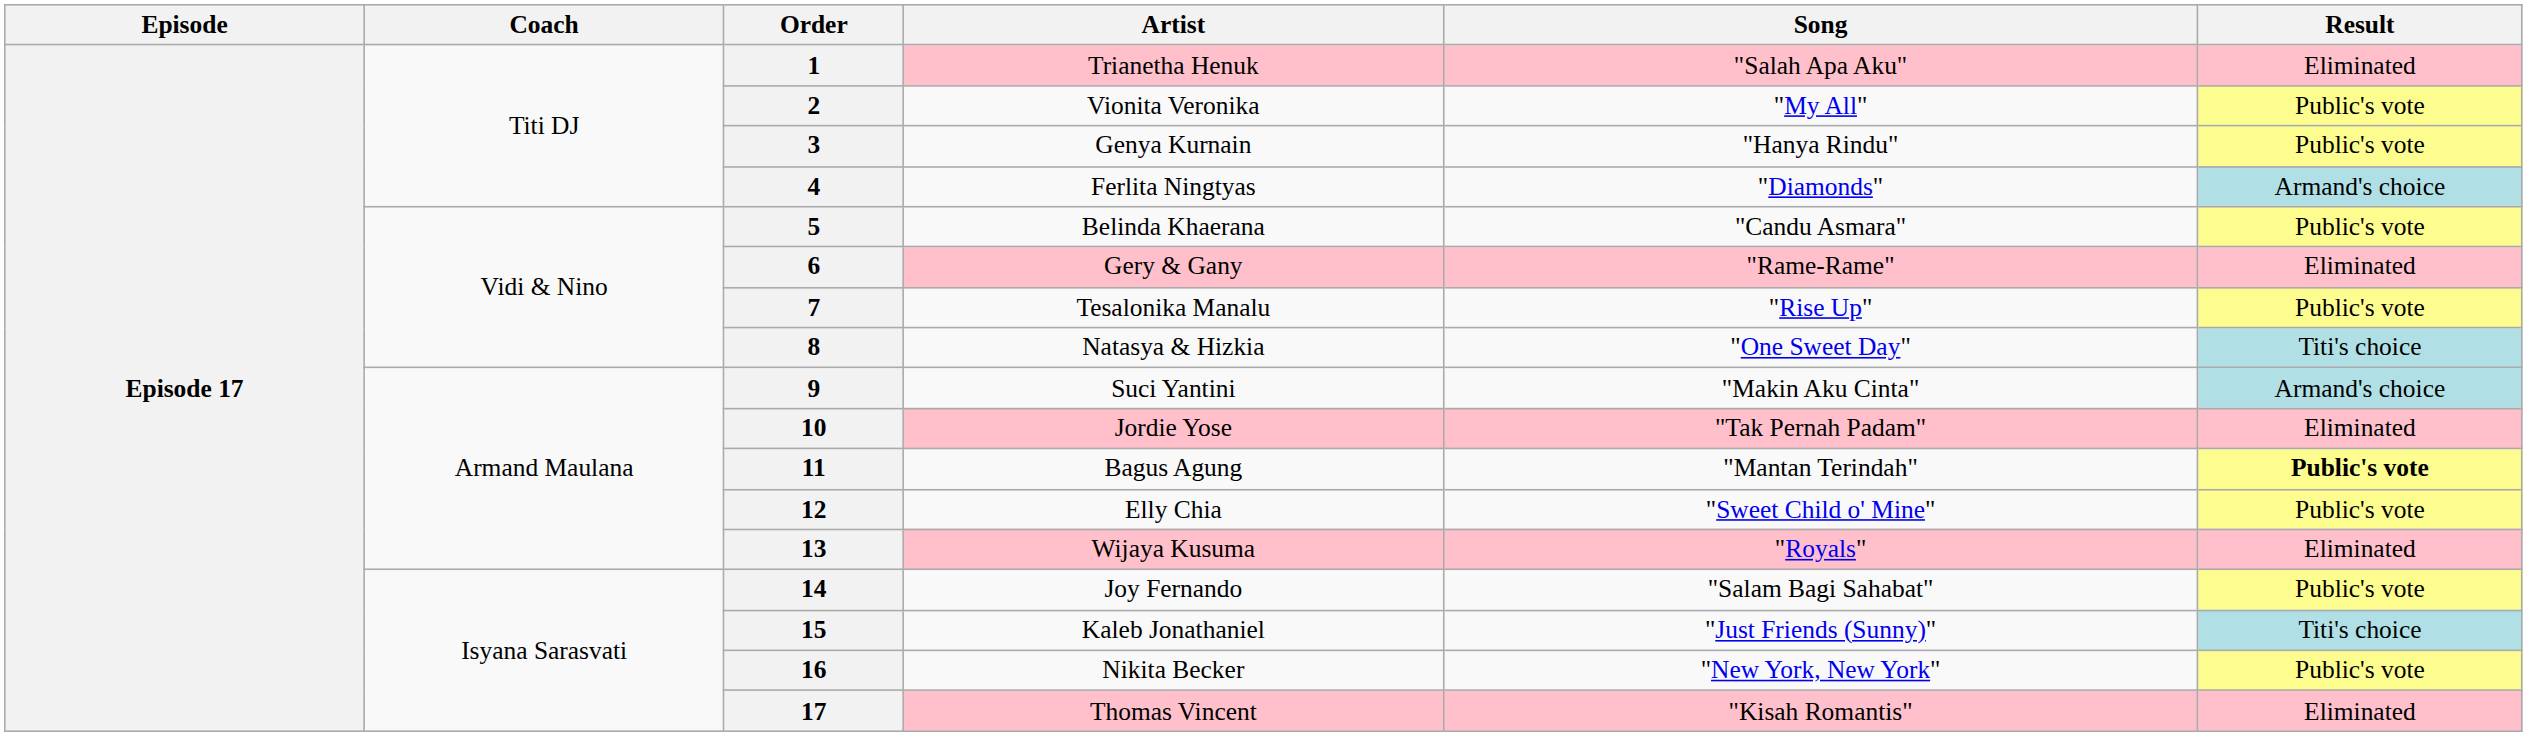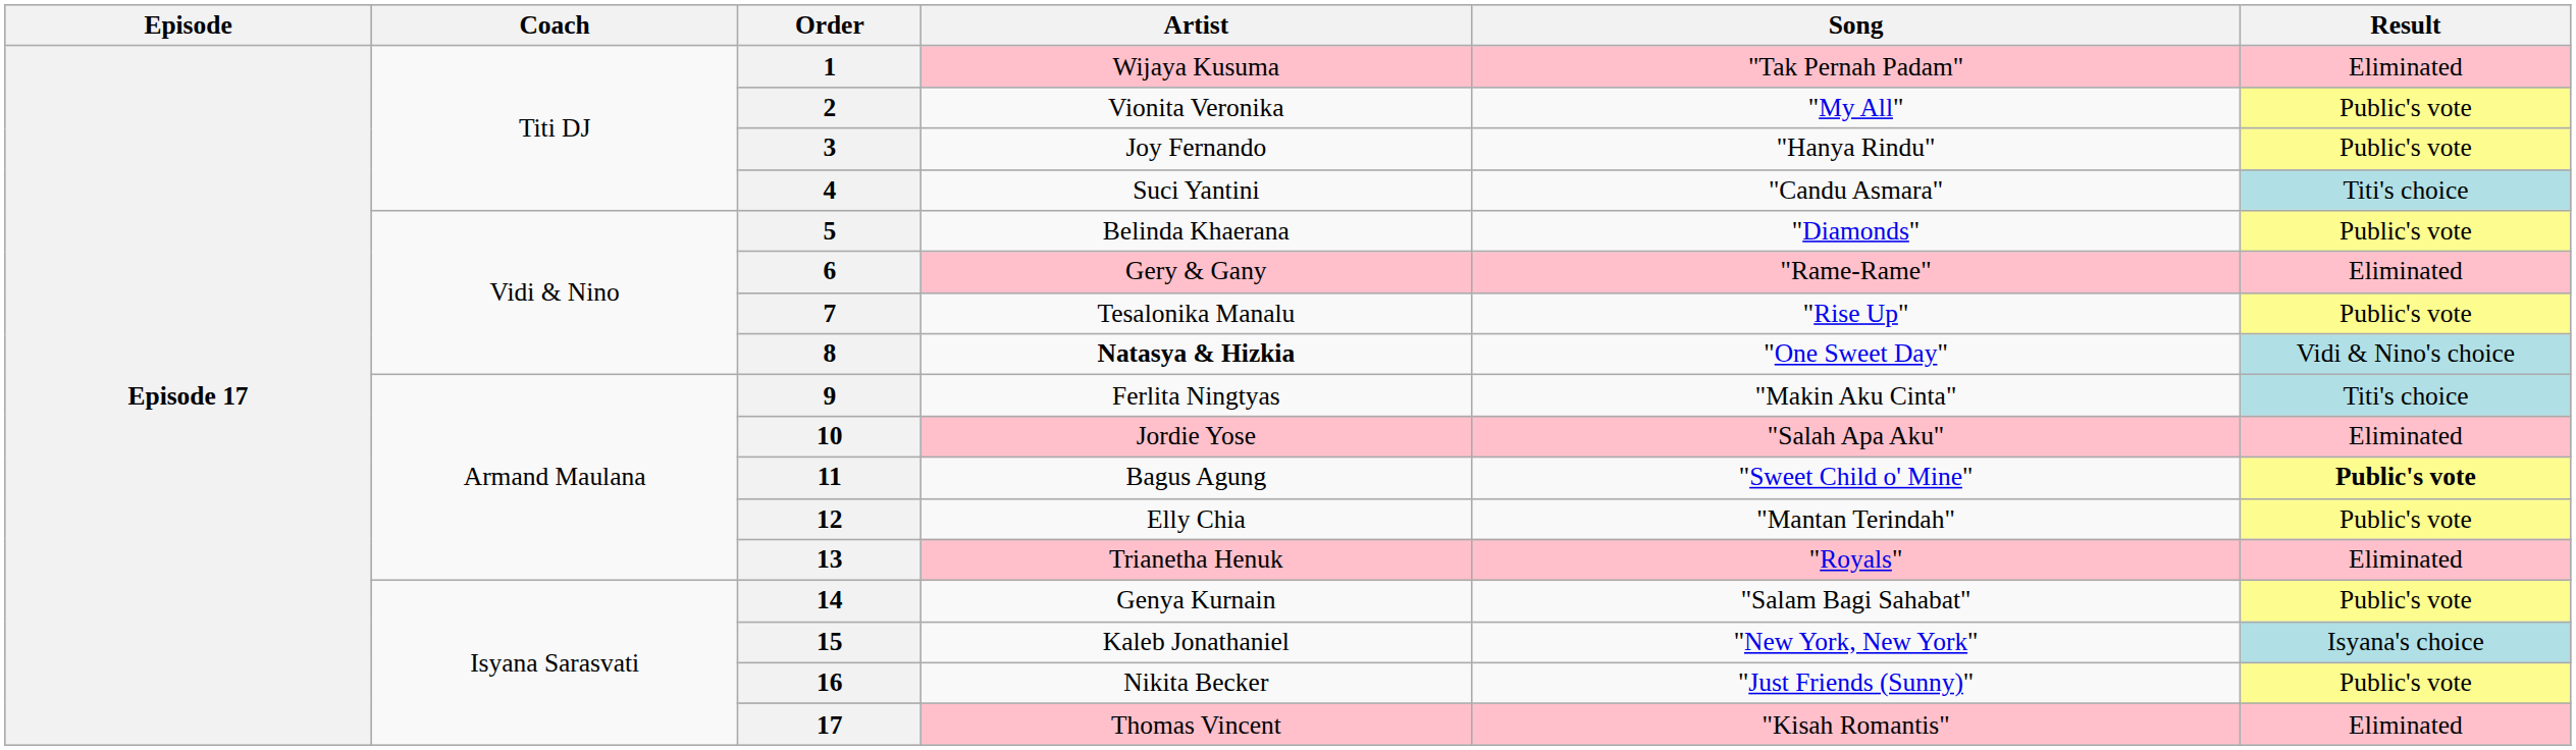1 | Artist: Trianetha Henuk -> Wijaya Kusuma
1 | Song: "Salah Apa Aku" -> "Tak Pernah Padam"
3 | Artist: Genya Kurnain -> Joy Fernando
4 | Artist: Ferlita Ningtyas -> Suci Yantini
4 | Song: "Diamonds" -> "Candu Asmara"
4 | Result: Armand's choice -> Titi's choice
5 | Song: "Candu Asmara" -> "Diamonds"
8 | Artist: normal -> bold
8 | Result: Titi's choice -> Vidi & Nino's choice
9 | Artist: Suci Yantini -> Ferlita Ningtyas
9 | Result: Armand's choice -> Titi's choice
10 | Song: "Tak Pernah Padam" -> "Salah Apa Aku"
11 | Song: "Mantan Terindah" -> "Sweet Child o' Mine"
12 | Song: "Sweet Child o' Mine" -> "Mantan Terindah"
13 | Artist: Wijaya Kusuma -> Trianetha Henuk
14 | Artist: Joy Fernando -> Genya Kurnain
15 | Song: "Just Friends (Sunny)" -> "New York, New York"
15 | Result: Titi's choice -> Isyana's choice
16 | Song: "New York, New York" -> "Just Friends (Sunny)"
